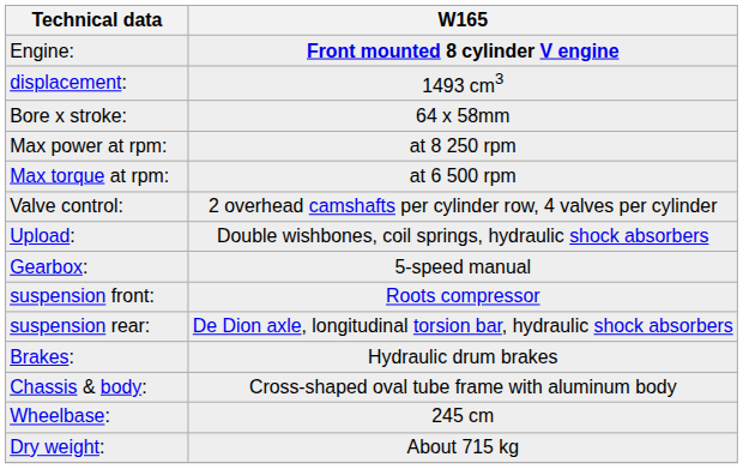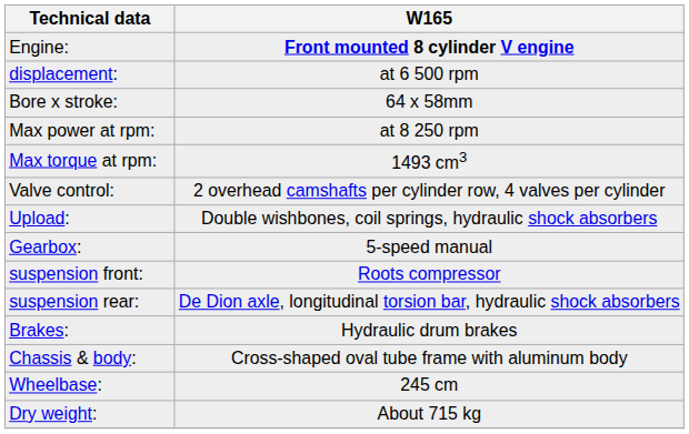displacement: | W165: 1493 cm3 -> at 6 500 rpm
Max torque at rpm: | W165: at 6 500 rpm -> 1493 cm3
